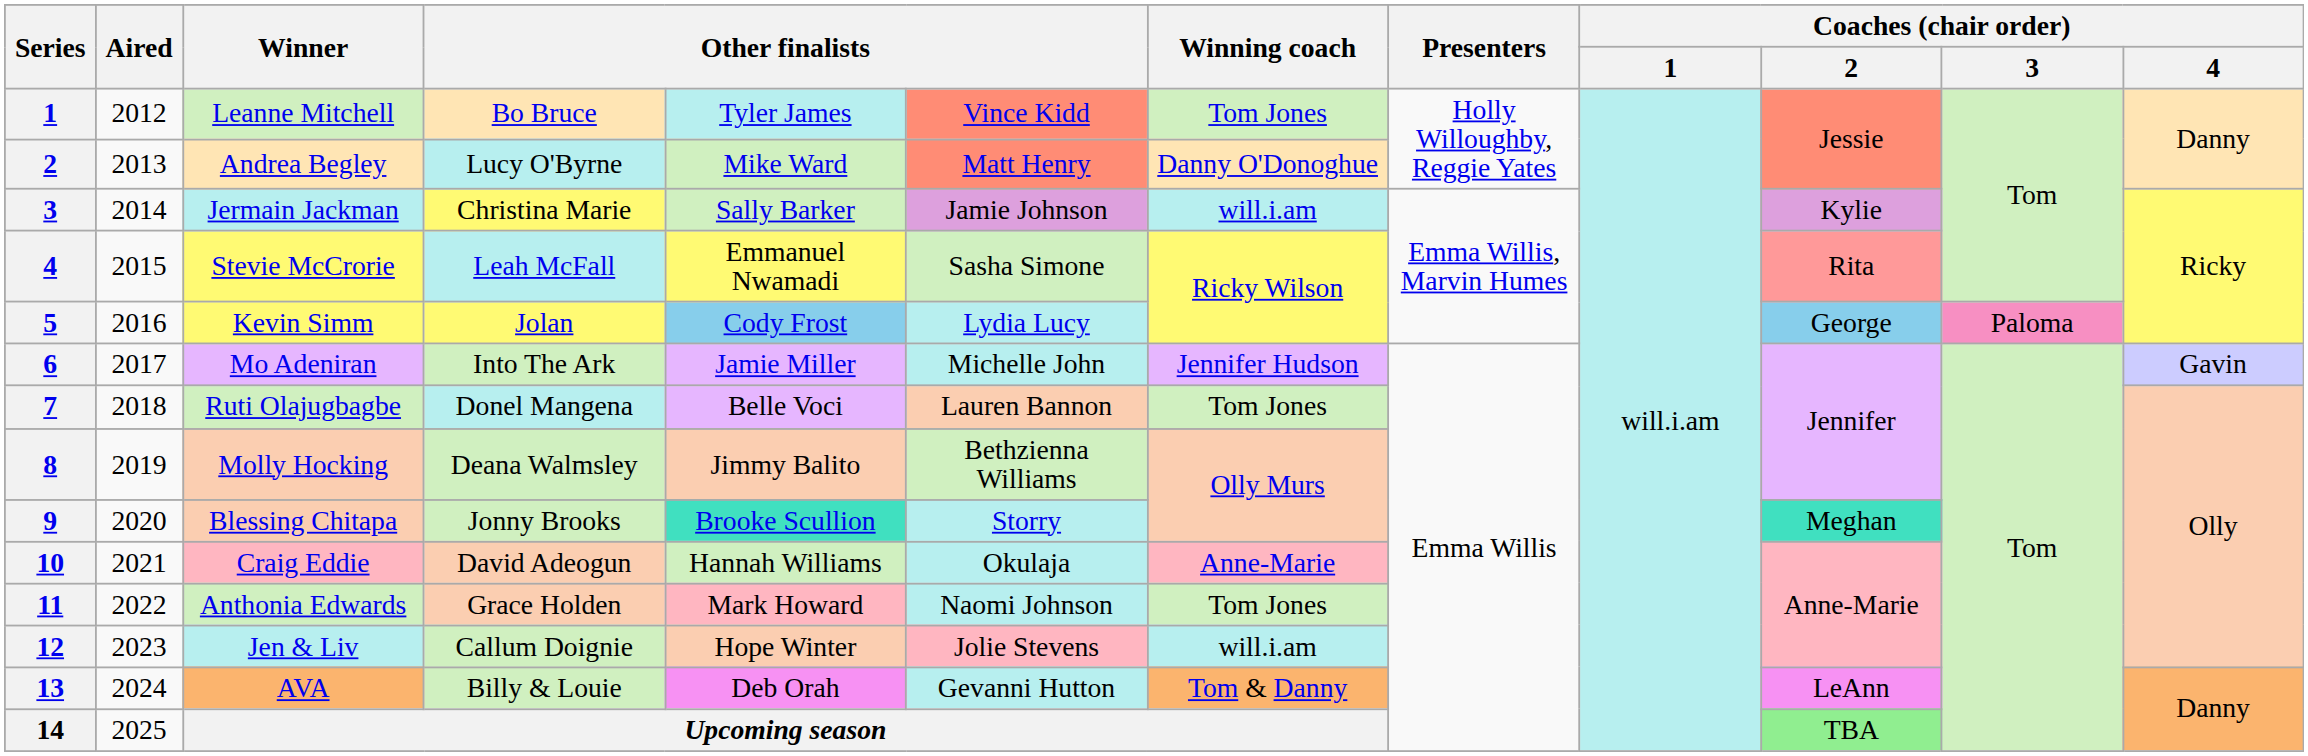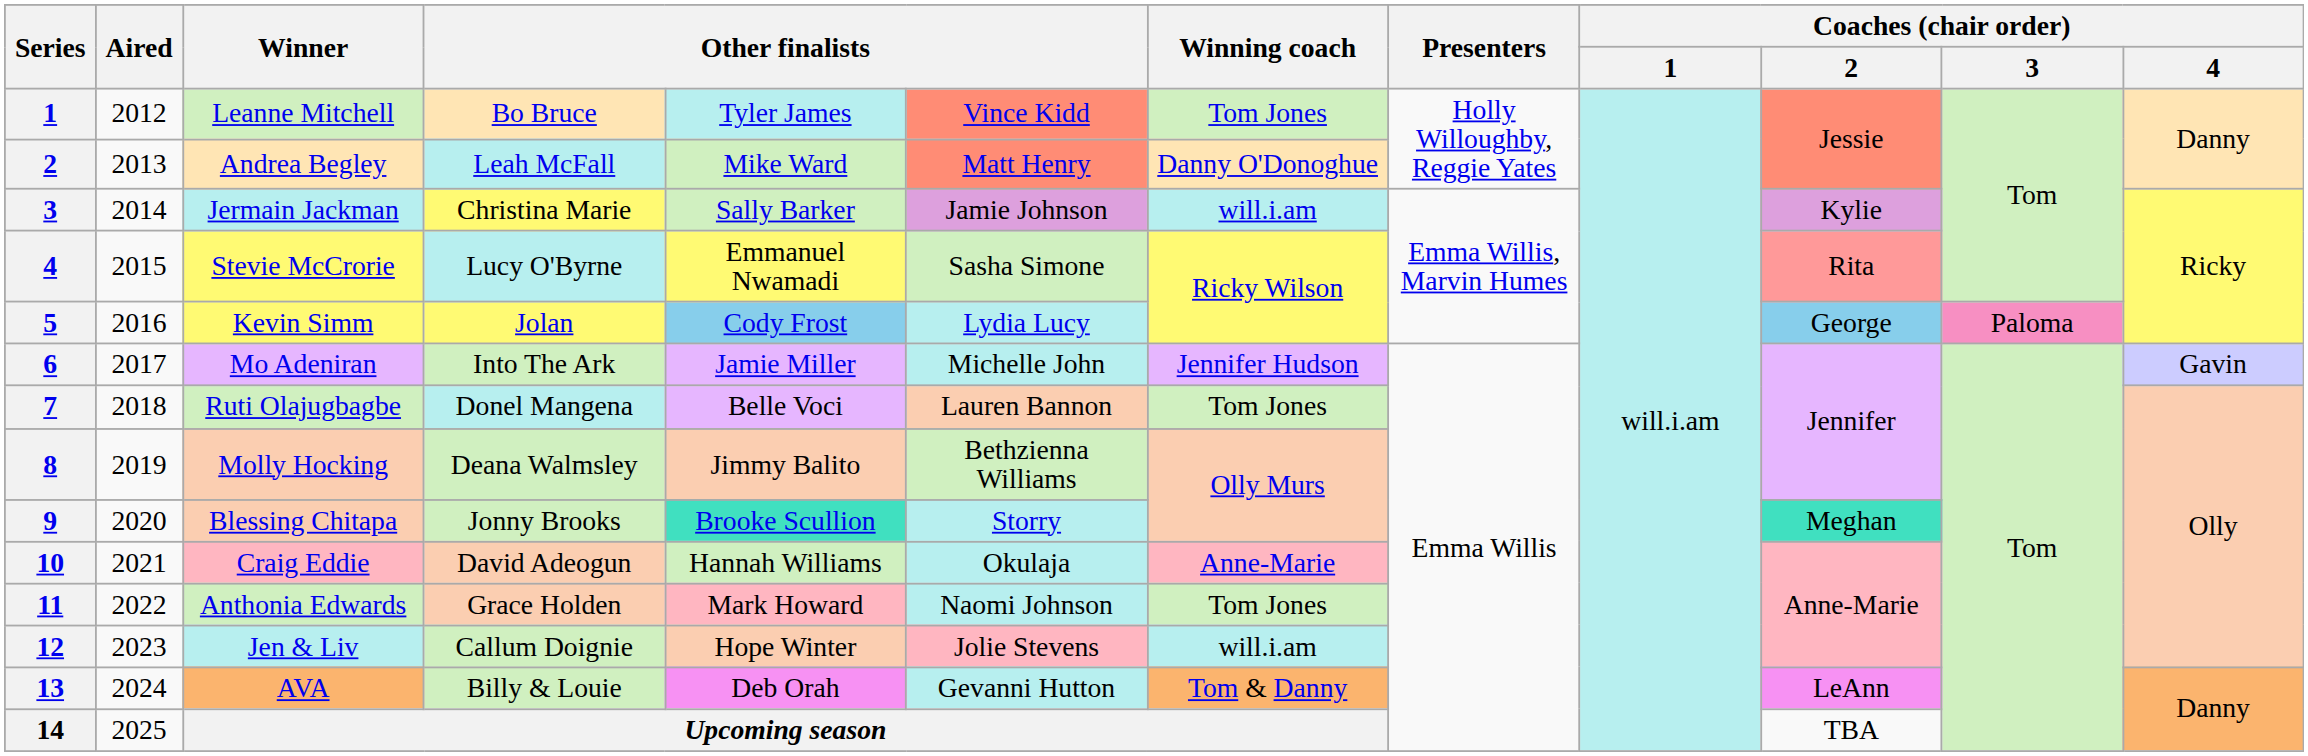Andrea Begley | column 4: Lucy O'Byrne -> Leah McFall
Stevie McCrorie | column 4: Leah McFall -> Lucy O'Byrne
Upcoming season | Coaches (chair order) / 2: lightgreen background -> no background
